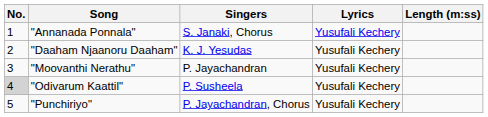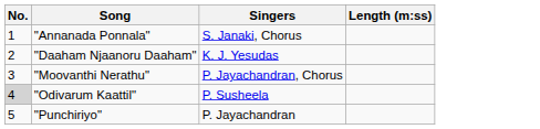- column: Lyrics | Yusufali Kechery | Yusufali Kechery | Yusufali Kechery | Yusufali Kechery | Yusufali Kechery
"Moovanthi Nerathu" | Singers: P. Jayachandran -> P. Jayachandran, Chorus
"Punchiriyo" | Singers: P. Jayachandran, Chorus -> P. Jayachandran
